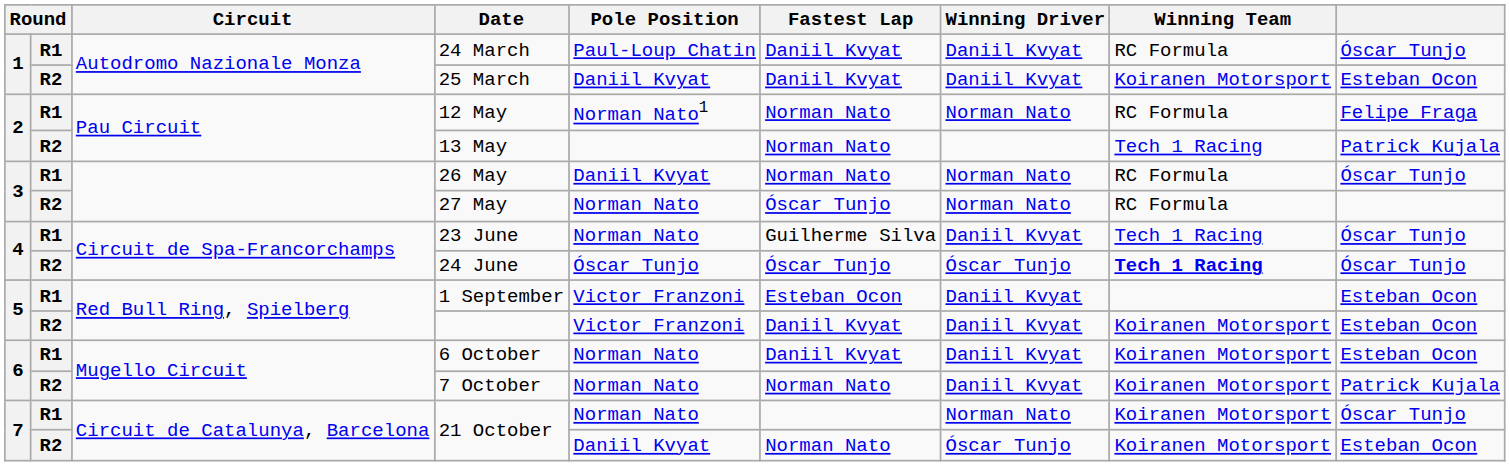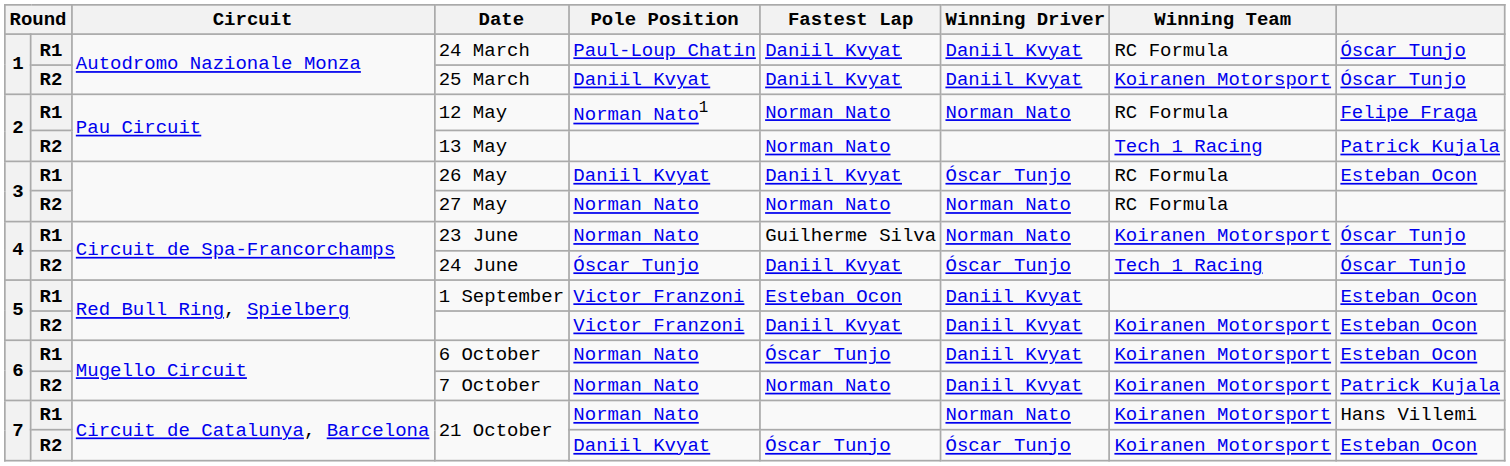25 March | column 9: Esteban Ocon -> Óscar Tunjo
26 May | Fastest Lap: Norman Nato -> Daniil Kvyat
26 May | Winning Driver: Norman Nato -> Óscar Tunjo
26 May | column 9: Óscar Tunjo -> Esteban Ocon
27 May | Fastest Lap: Óscar Tunjo -> Norman Nato
23 June | Winning Driver: Daniil Kvyat -> Norman Nato
23 June | Winning Team: Tech 1 Racing -> Koiranen Motorsport
24 June | Fastest Lap: Óscar Tunjo -> Daniil Kvyat
24 June | Winning Team: bold -> normal
6 October | Fastest Lap: Daniil Kvyat -> Óscar Tunjo
R1 / 21 October | column 9: Óscar Tunjo -> Hans Villemi
R2 / 21 October | Fastest Lap: Norman Nato -> Óscar Tunjo
